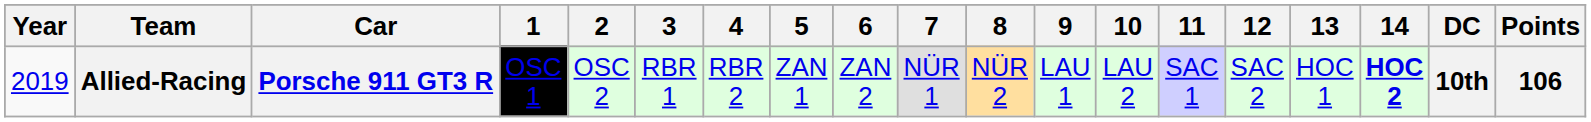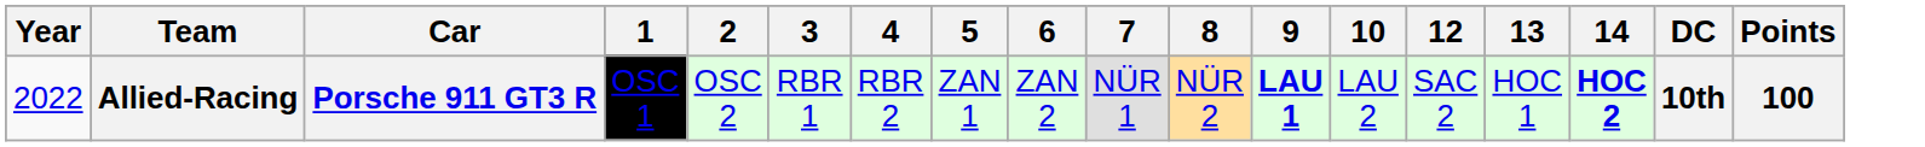- column: 11 | SAC 1
Allied-Racing | Year: 2019 -> 2022
Allied-Racing | 9: normal -> bold
Allied-Racing | Points: 106 -> 100
